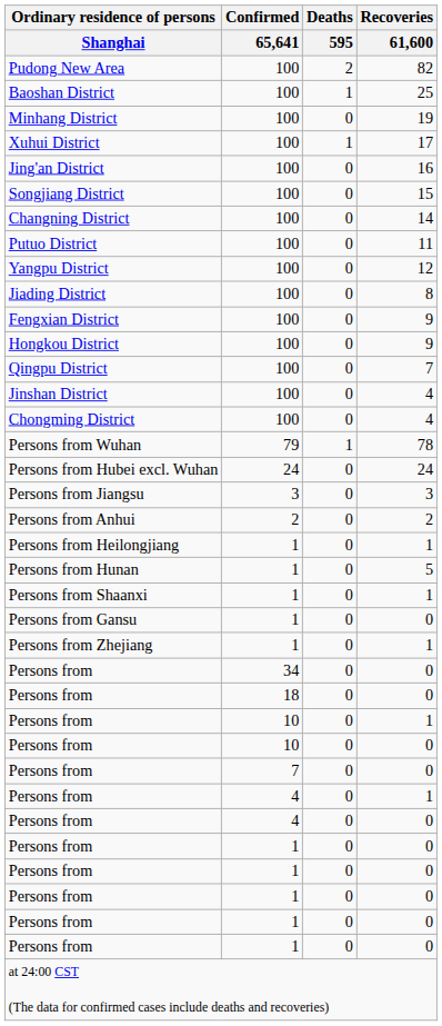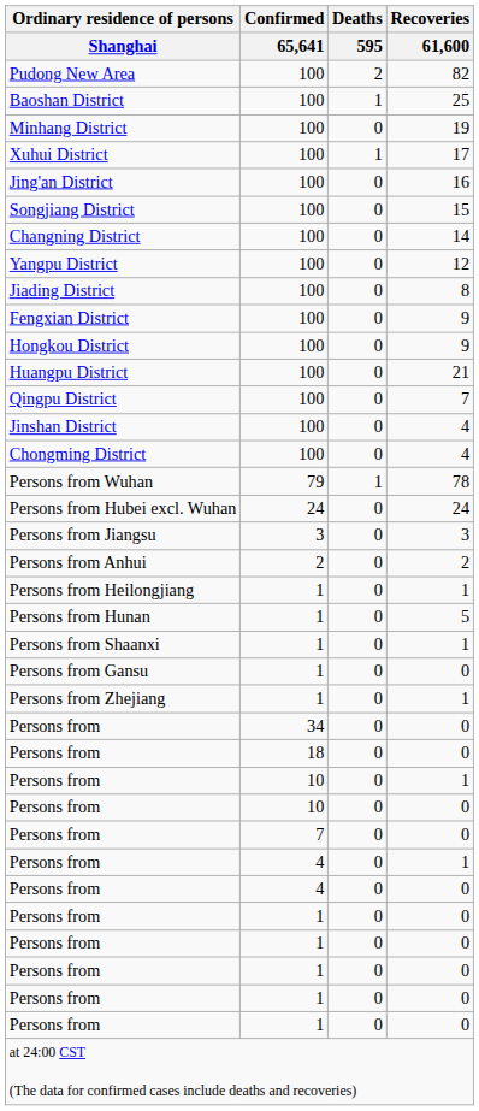- row: Putuo District | 100 | 0 | 11
+ row: Huangpu District | 100 | 0 | 21
